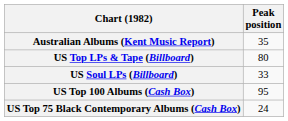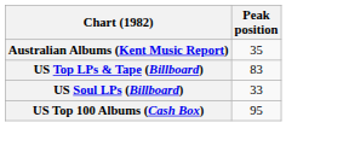US Top LPs & Tape (Billboard) | Peak position: 80 -> 83
- row: US Top 75 Black Contemporary Albums (Cash Box) | 24
